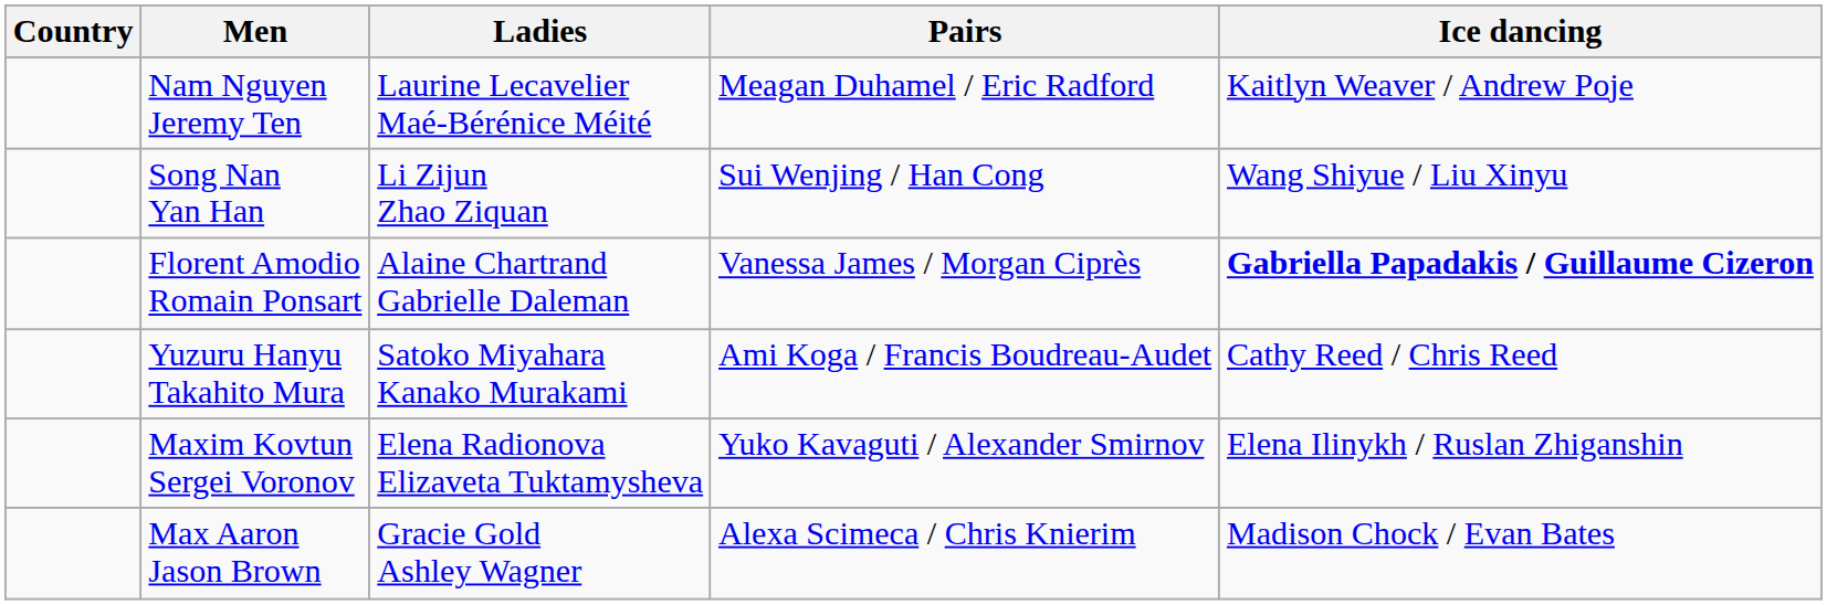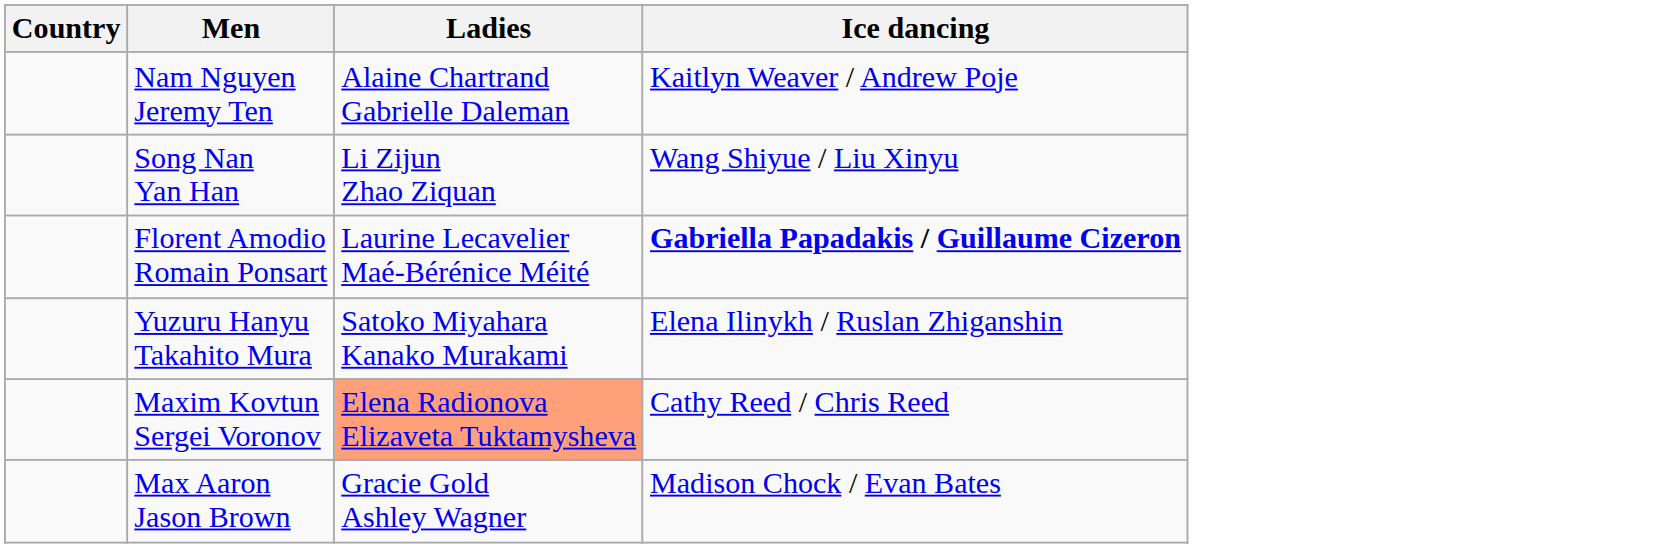- column: Pairs | Meagan Duhamel / Eric Radford | Sui Wenjing / Han Cong | Vanessa James / Morgan Ciprès | Ami Koga / Francis Boudreau-Audet | Yuko Kavaguti / Alexander Smirnov | Alexa Scimeca / Chris Knierim
Nam Nguyen Jeremy Ten | Ladies: Laurine Lecavelier Maé-Bérénice Méité -> Alaine Chartrand Gabrielle Daleman
Florent Amodio Romain Ponsart | Ladies: Alaine Chartrand Gabrielle Daleman -> Laurine Lecavelier Maé-Bérénice Méité
Yuzuru Hanyu Takahito Mura | Ice dancing: Cathy Reed / Chris Reed -> Elena Ilinykh / Ruslan Zhiganshin
Maxim Kovtun Sergei Voronov | Ladies: no background -> lightsalmon background
Maxim Kovtun Sergei Voronov | Ice dancing: Elena Ilinykh / Ruslan Zhiganshin -> Cathy Reed / Chris Reed
